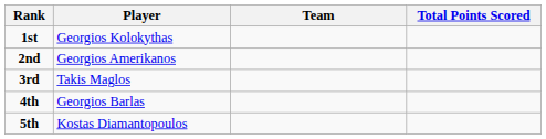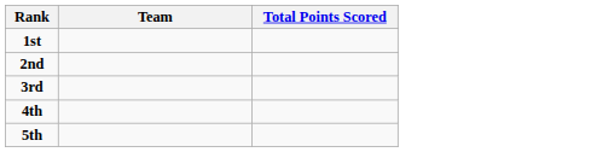- column: Player | Georgios Kolokythas | Georgios Amerikanos | Takis Maglos | Georgios Barlas | Kostas Diamantopoulos
